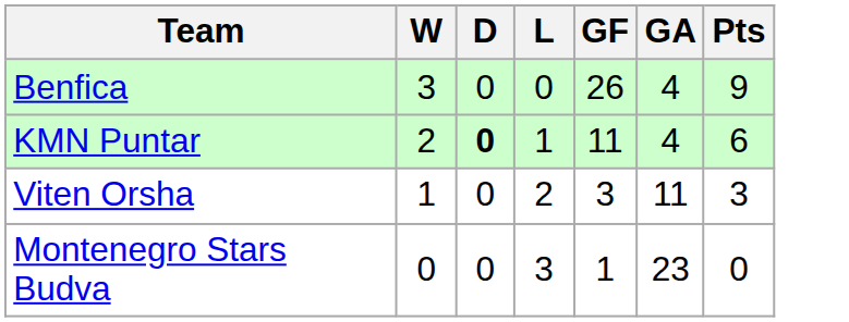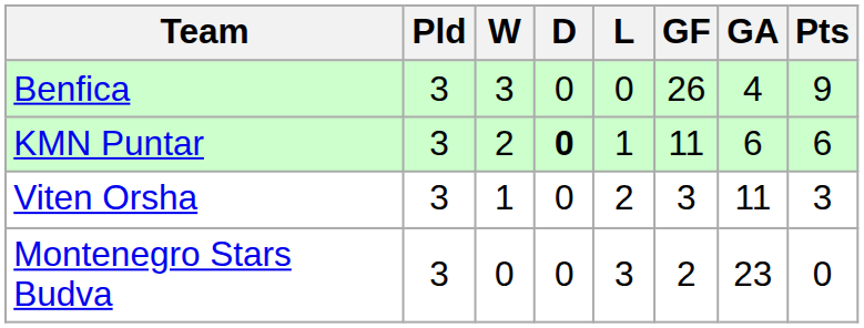+ column: Pld | 3 | 3 | 3 | 3
KMN Puntar | GA: 4 -> 6
Montenegro Stars Budva | GF: 1 -> 2
